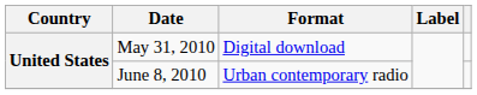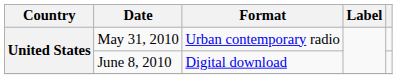May 31, 2010 | Format: Digital download -> Urban contemporary radio
June 8, 2010 | Format: Urban contemporary radio -> Digital download
